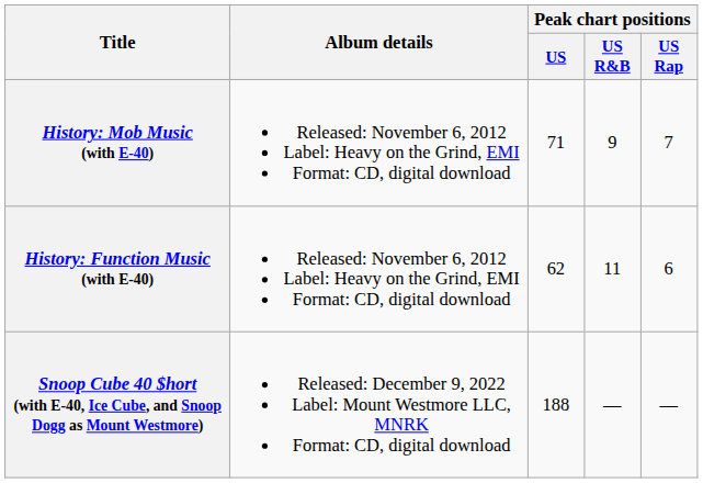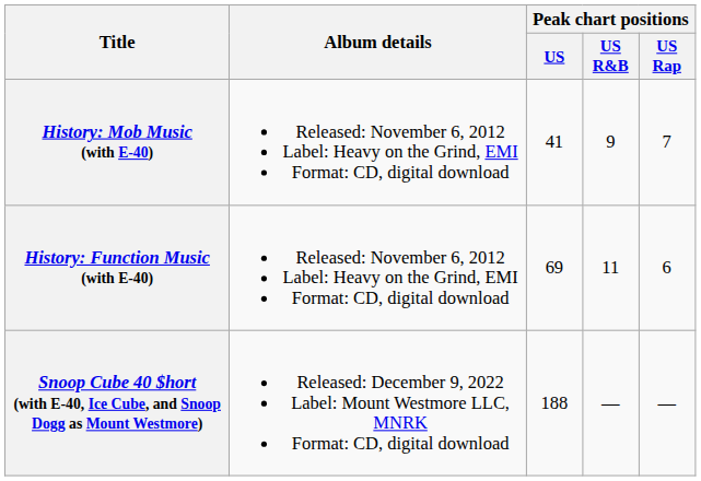History: Mob Music (with E-40) | Peak chart positions / US: 71 -> 41
History: Function Music (with E-40) | Peak chart positions / US: 62 -> 69
